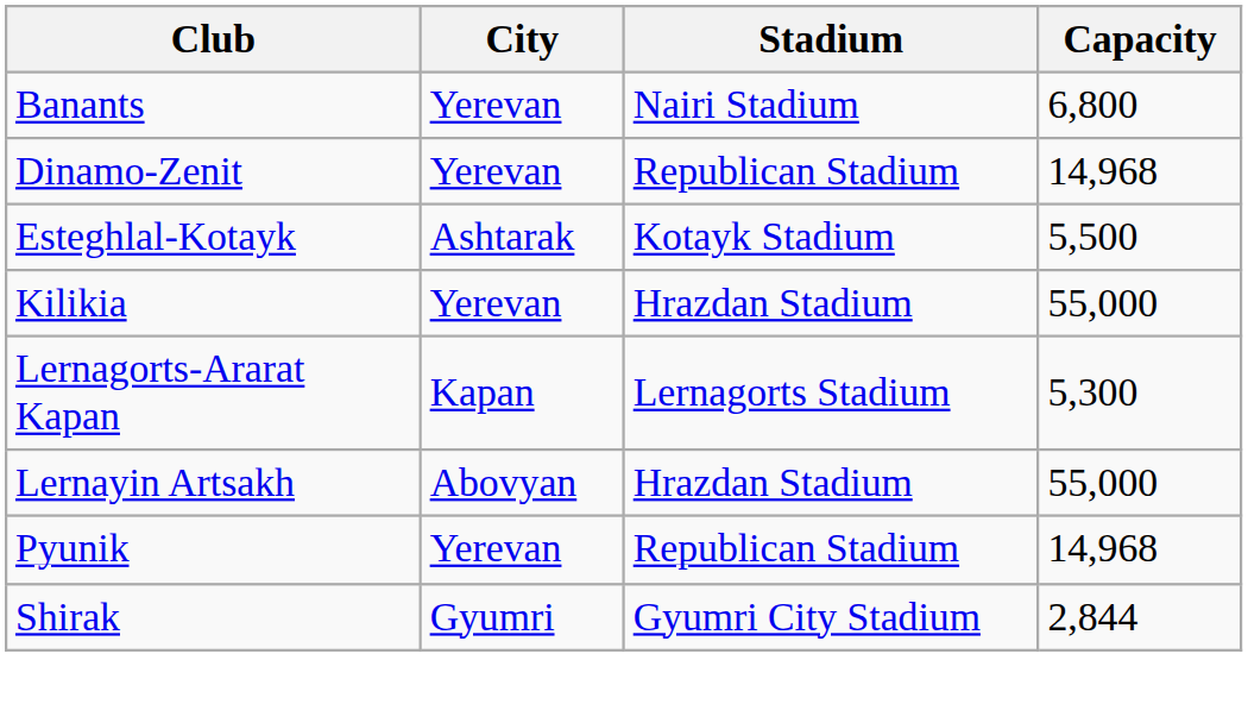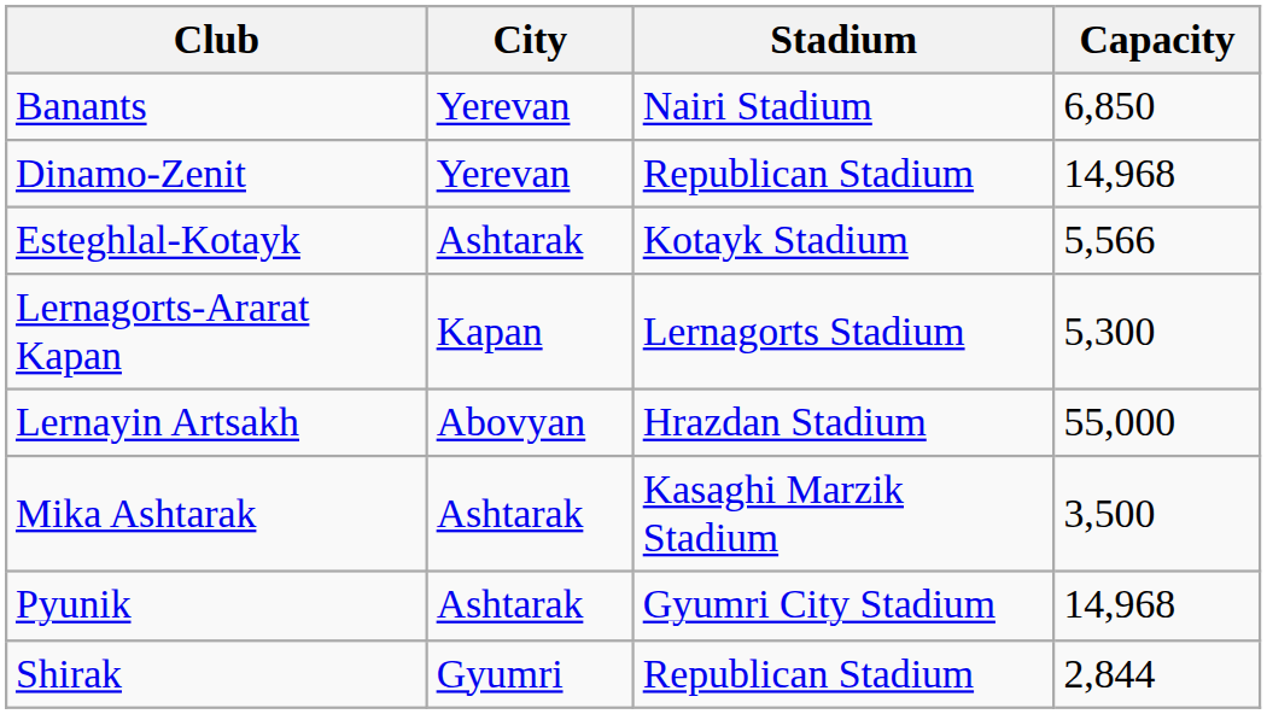Banants | Capacity: 6,800 -> 6,850
Esteghlal-Kotayk | Capacity: 5,500 -> 5,566
- row: Kilikia | Yerevan | Hrazdan Stadium | 55,000
+ row: Mika Ashtarak | Ashtarak | Kasaghi Marzik Stadium | 3,500
Pyunik | City: Yerevan -> Ashtarak
Pyunik | Stadium: Republican Stadium -> Gyumri City Stadium
Shirak | Stadium: Gyumri City Stadium -> Republican Stadium
